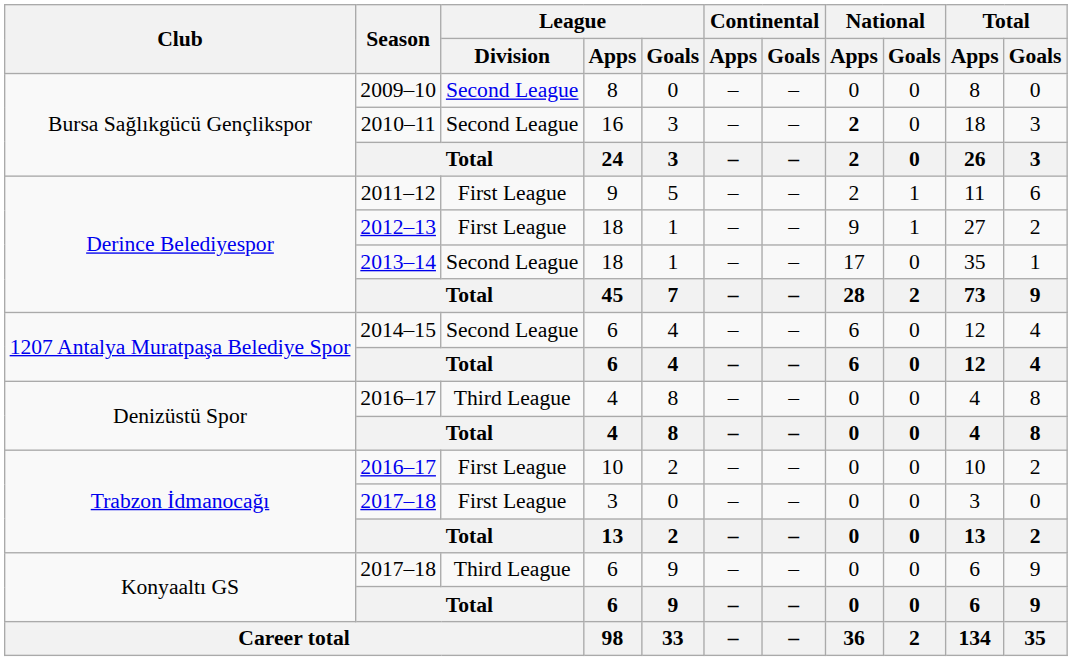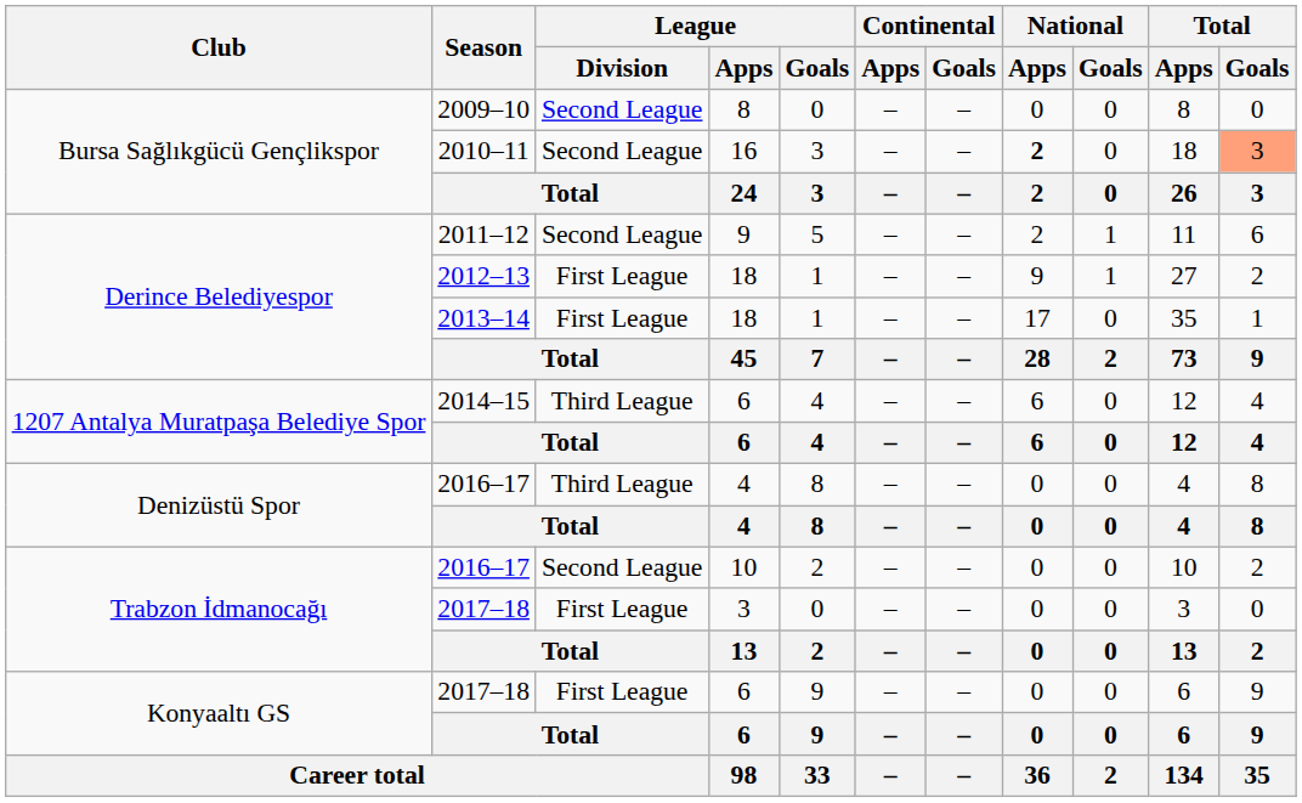2010–11 | Total / Goals: no background -> lightsalmon background
2011–12 | League / Division: First League -> Second League
2013–14 | League / Division: Second League -> First League
2014–15 | League / Division: Second League -> Third League
2016–17 / 10 | League / Division: First League -> Second League
2017–18 / 6 | League / Division: Third League -> First League
